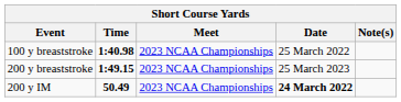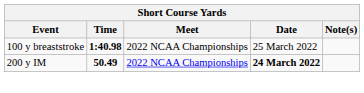100 y breaststroke | Meet: 2023 NCAA Championships -> 2022 NCAA Championships
- row: 200 y breaststroke | 1:49.15 | 2023 NCAA Championships | 25 March 2023
200 y IM | Meet: 2023 NCAA Championships -> 2022 NCAA Championships
